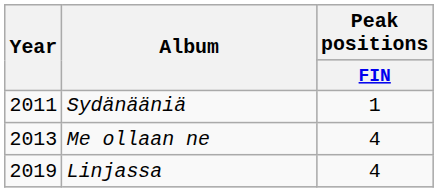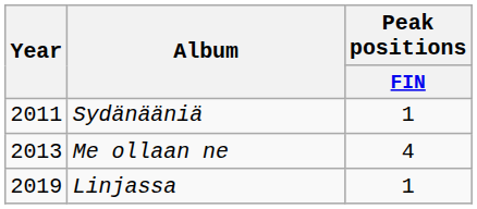Linjassa | Peak positions / FIN: 4 -> 1
